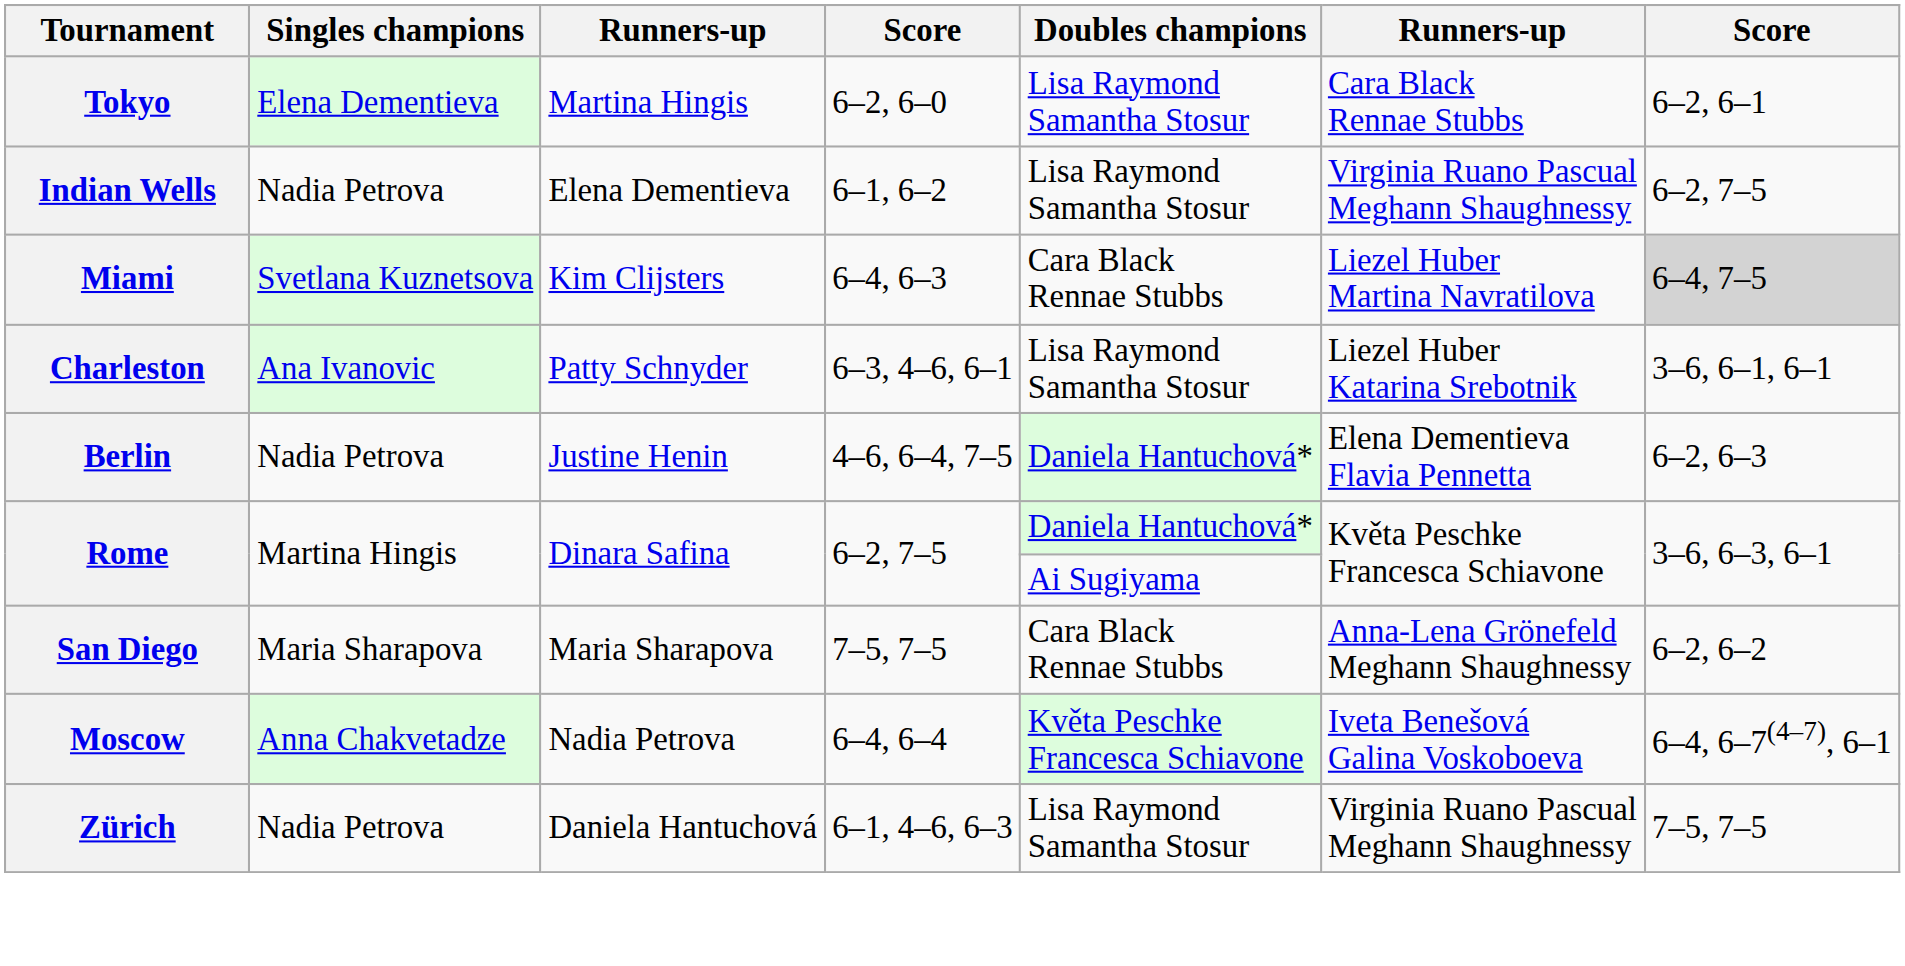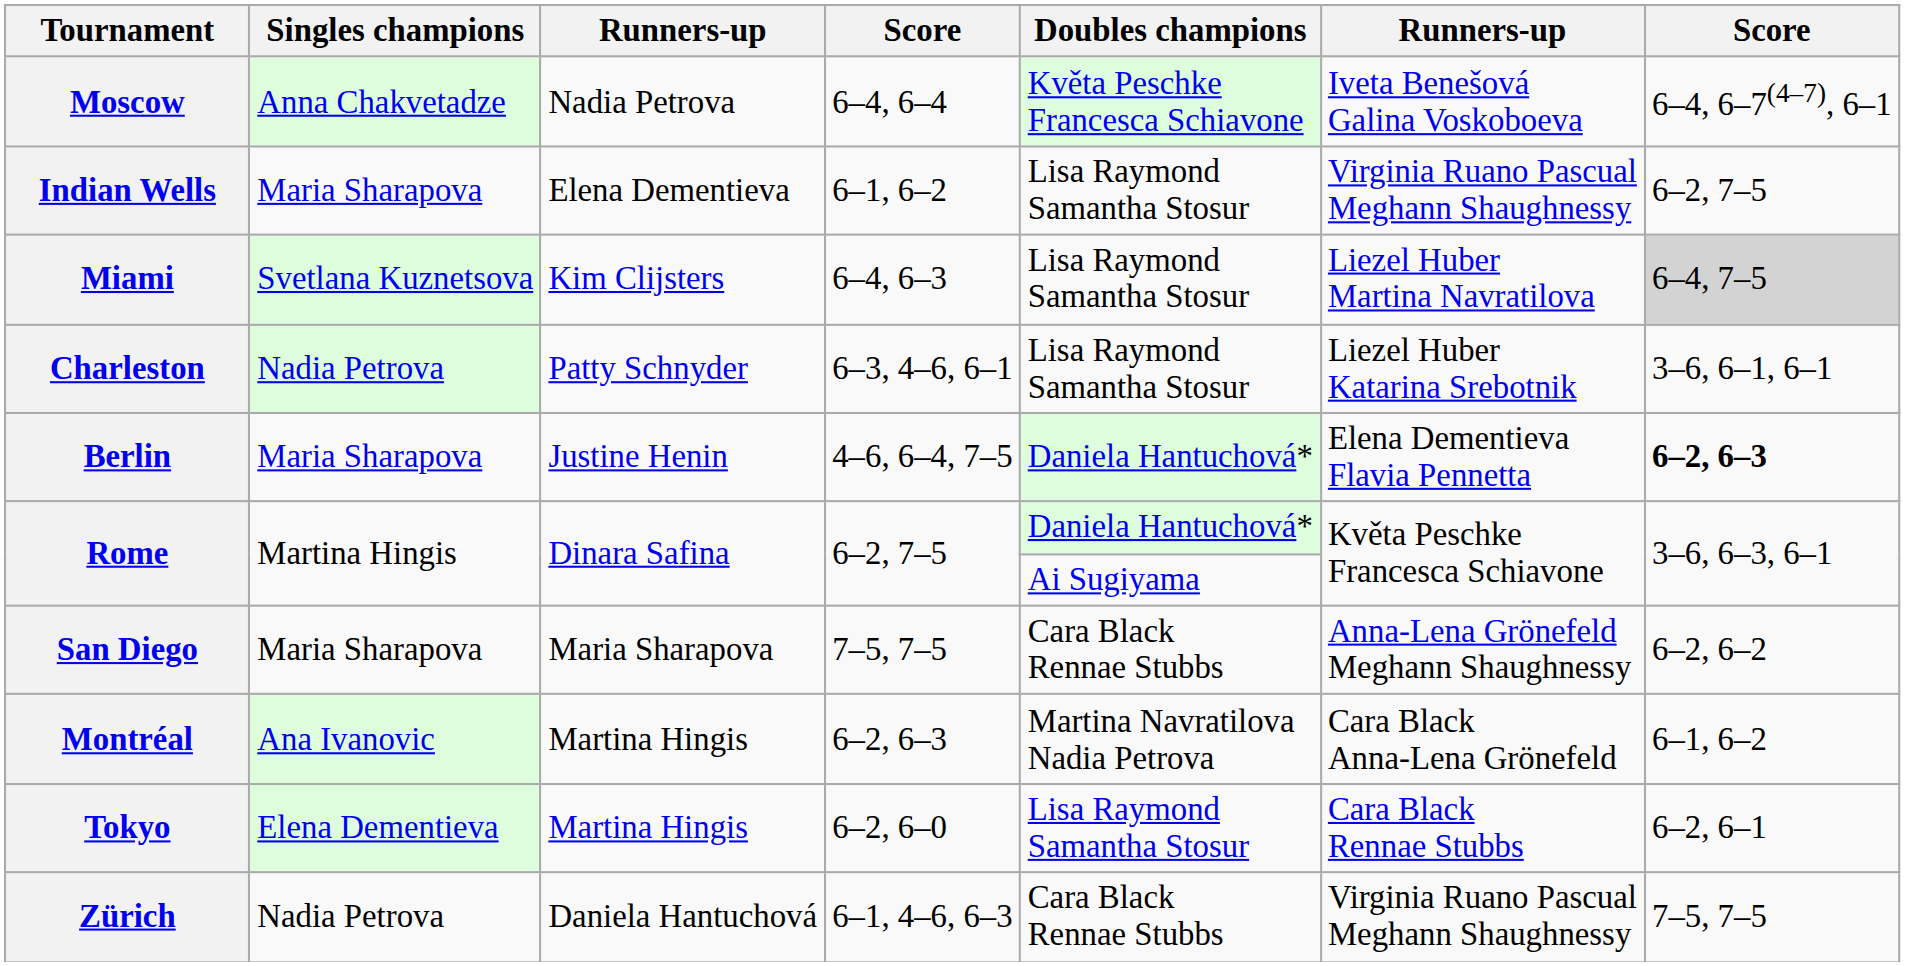rows swapped: Tokyo <-> Moscow
Indian Wells | Singles champions: Nadia Petrova -> Maria Sharapova
Miami | Doubles champions: Cara Black Rennae Stubbs -> Lisa Raymond Samantha Stosur
Charleston | Singles champions: Ana Ivanovic -> Nadia Petrova
Berlin | Singles champions: Nadia Petrova -> Maria Sharapova
Berlin | column 7: normal -> bold
+ row: Montréal | Ana Ivanovic | Martina Hingis | 6–2, 6–3 | Martina Navratilova Nadia Petrova | Cara Black Anna-Lena Grönefeld | 6–1, 6–2
Zürich | Doubles champions: Lisa Raymond Samantha Stosur -> Cara Black Rennae Stubbs
